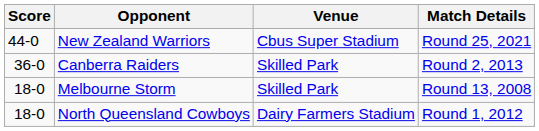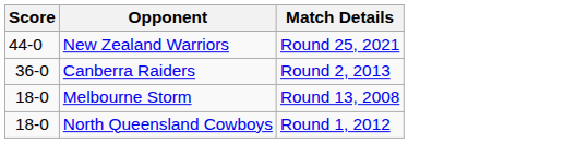- column: Venue | Cbus Super Stadium | Skilled Park | Skilled Park | Dairy Farmers Stadium
